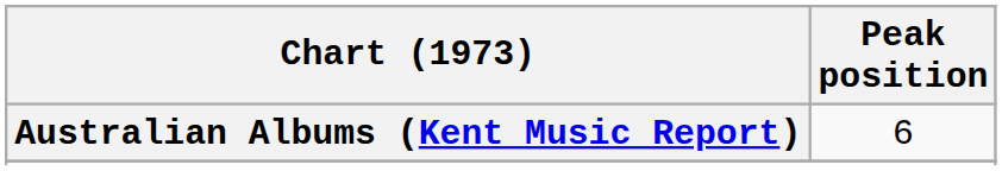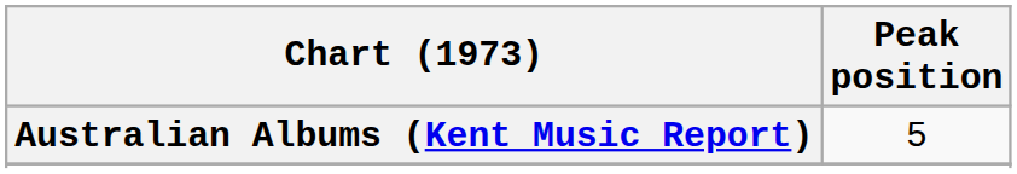Australian Albums (Kent Music Report) | Peak position: 6 -> 5
